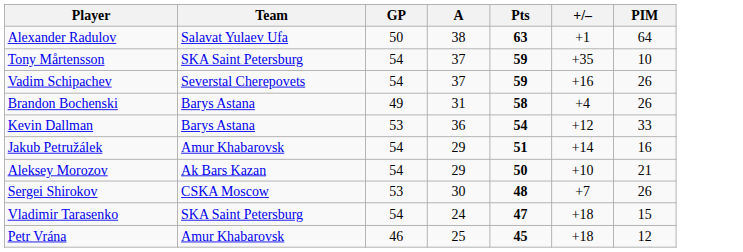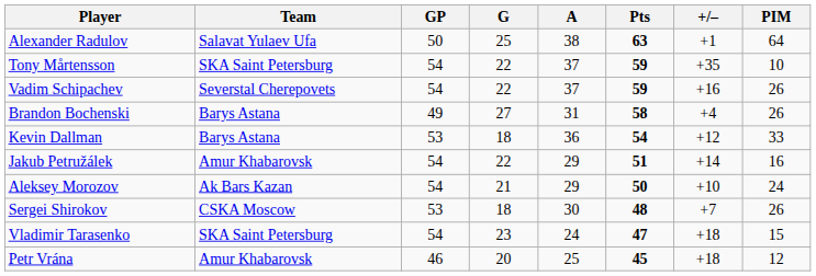+ column: G | 25 | 22 | 22 | 27 | 18 | 22 | 21 | 18 | 23 | 20
Aleksey Morozov | PIM: 21 -> 24
